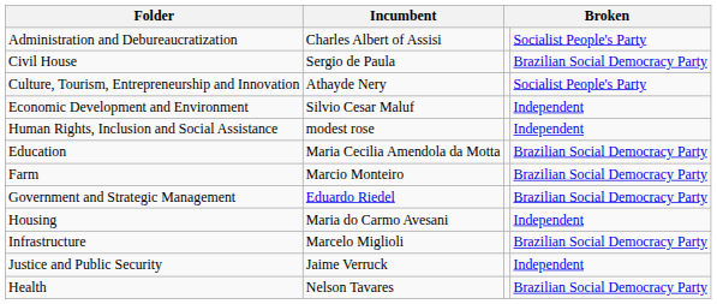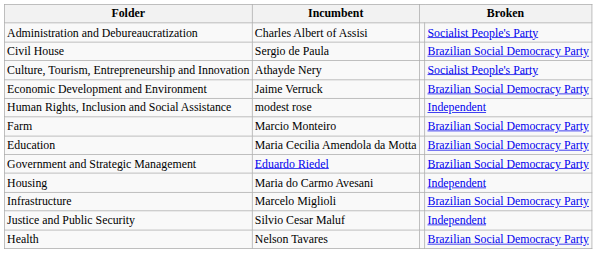Economic Development and Environment | Incumbent: Silvio Cesar Maluf -> Jaime Verruck
Economic Development and Environment | column 4: Independent -> Brazilian Social Democracy Party
rows swapped: Education <-> Farm
Justice and Public Security | Incumbent: Jaime Verruck -> Silvio Cesar Maluf
